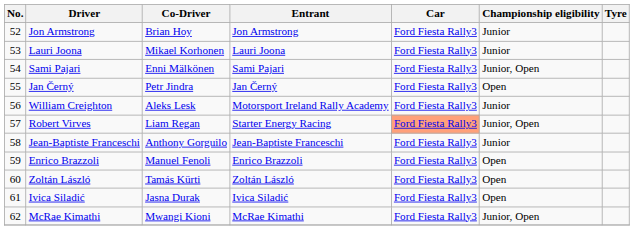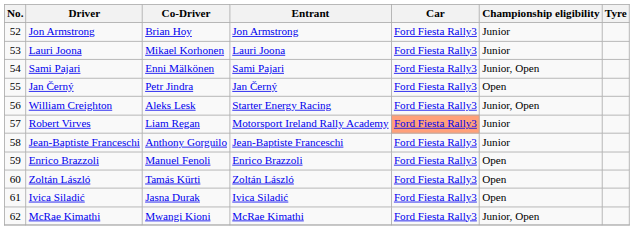William Creighton | Entrant: Motorsport Ireland Rally Academy -> Starter Energy Racing
William Creighton | Championship eligibility: Junior -> Junior, Open
Robert Virves | Entrant: Starter Energy Racing -> Motorsport Ireland Rally Academy
Robert Virves | Championship eligibility: Junior, Open -> Junior
